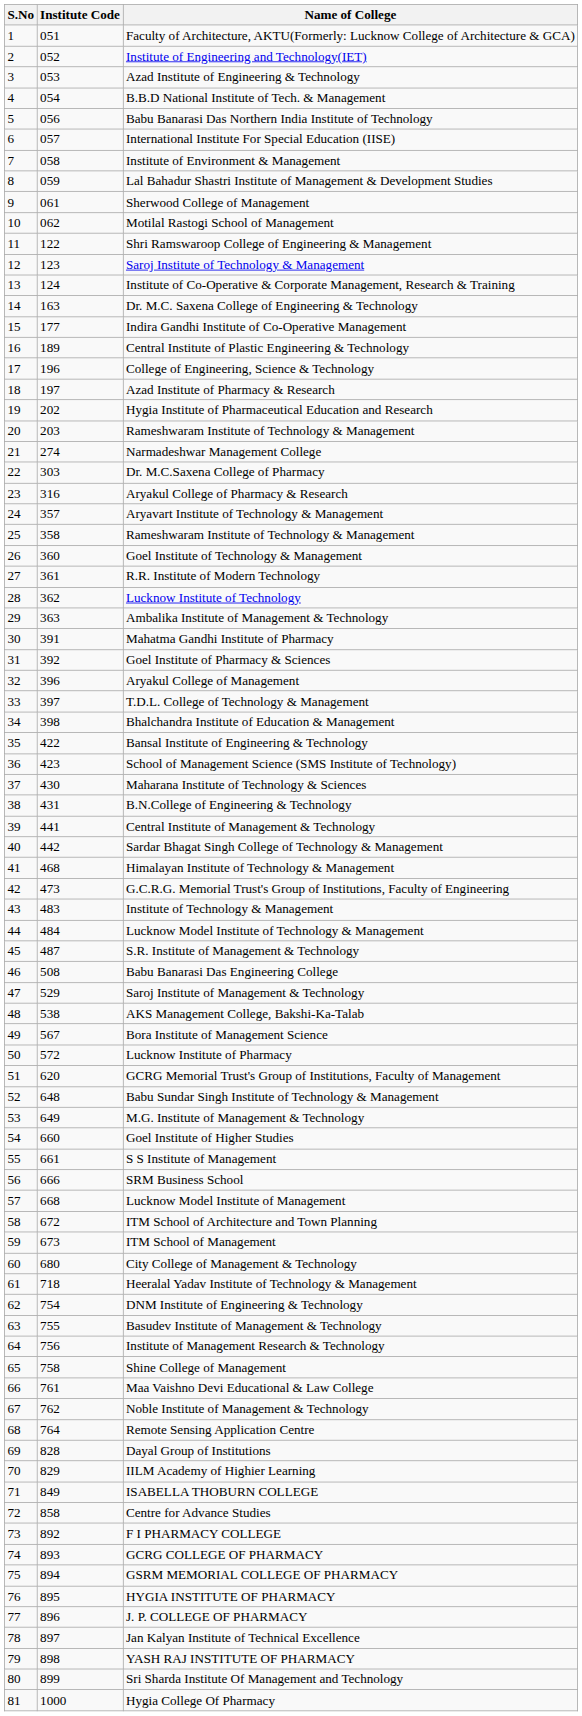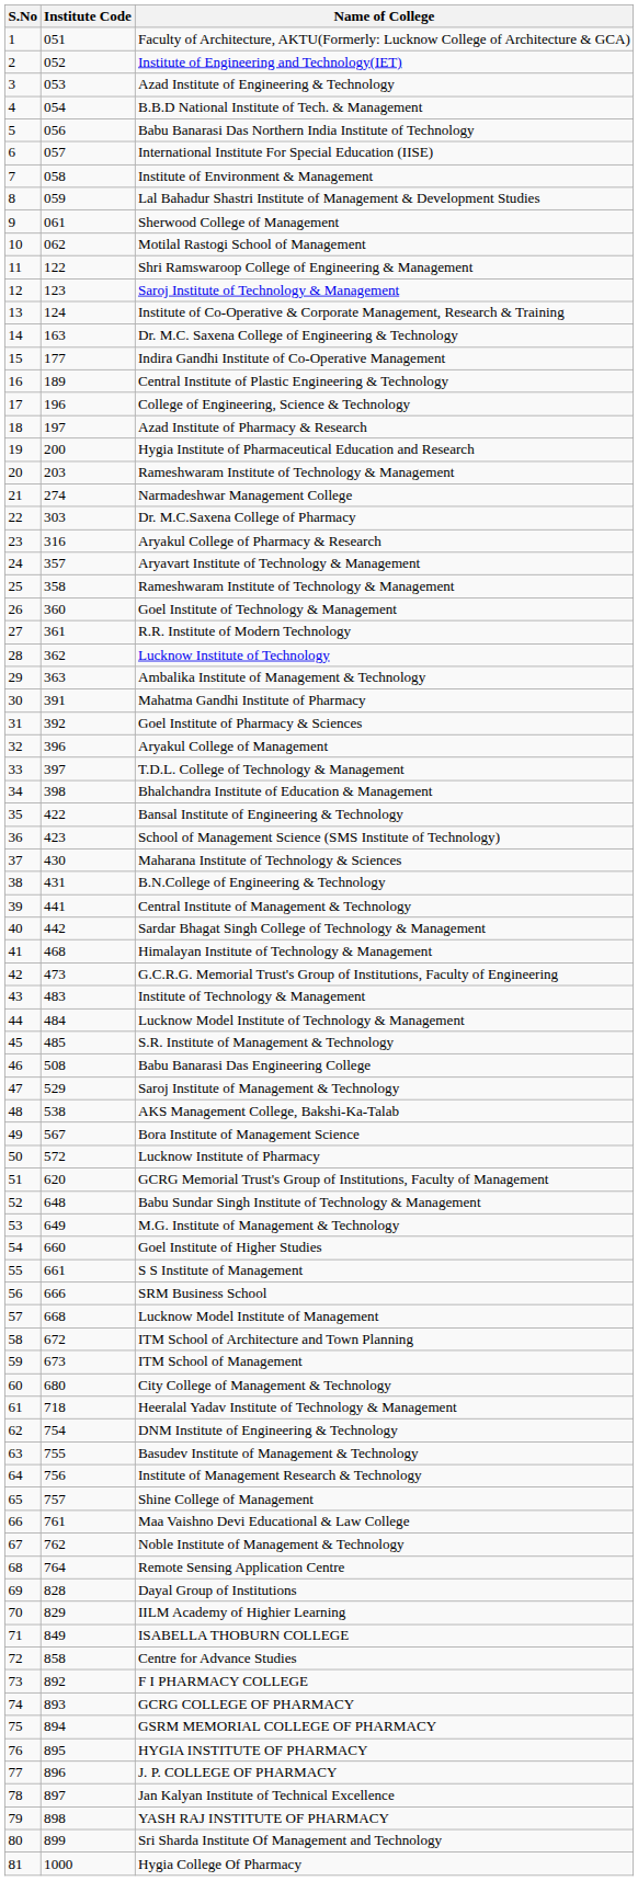Hygia Institute of Pharmaceutical Education and Research | Institute Code: 202 -> 200
S.R. Institute of Management & Technology | Institute Code: 487 -> 485
Shine College of Management | Institute Code: 758 -> 757
